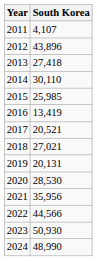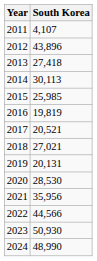2014 | South Korea: 30,110 -> 30,113
2016 | South Korea: 13,419 -> 19,819
